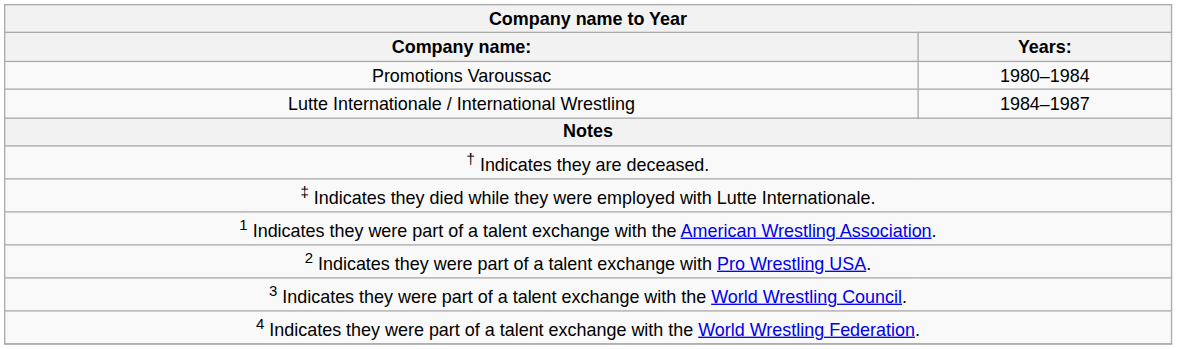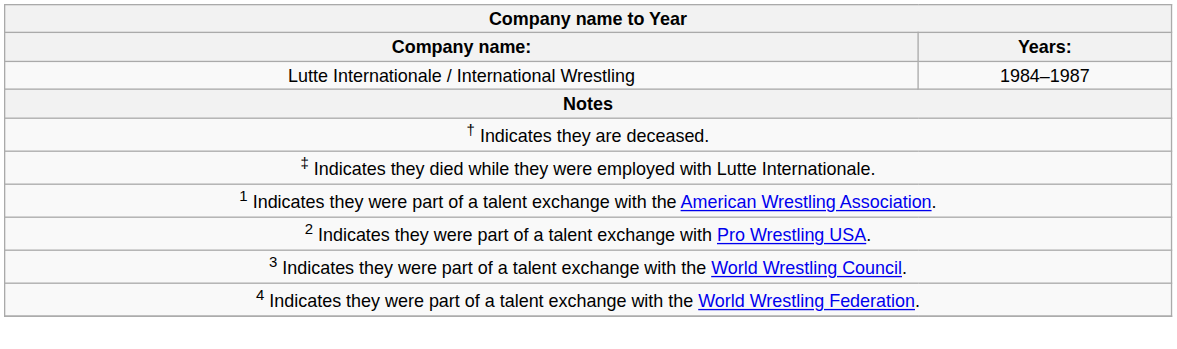- row: Promotions Varoussac | 1980–1984
